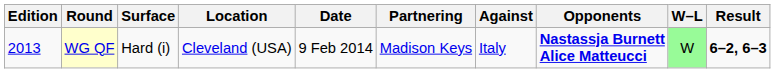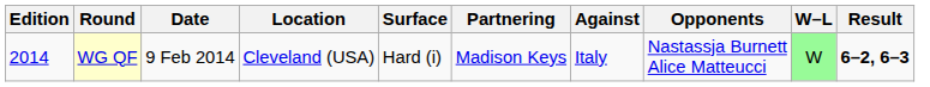columns swapped: Date <-> Surface
WG QF | Edition: 2013 -> 2014
WG QF | Opponents: bold -> normal
